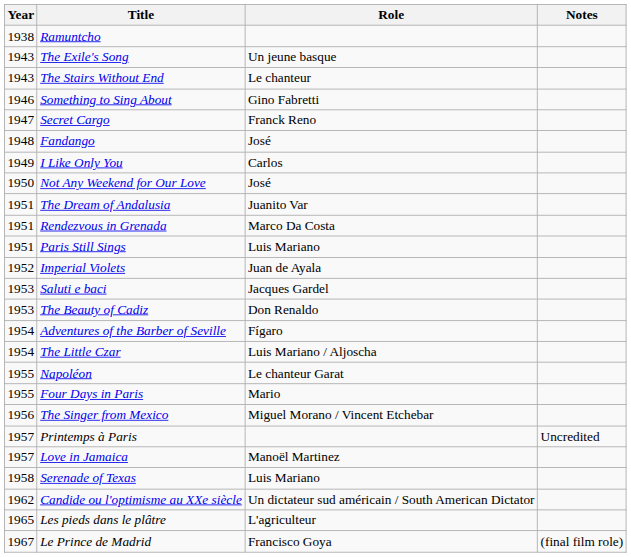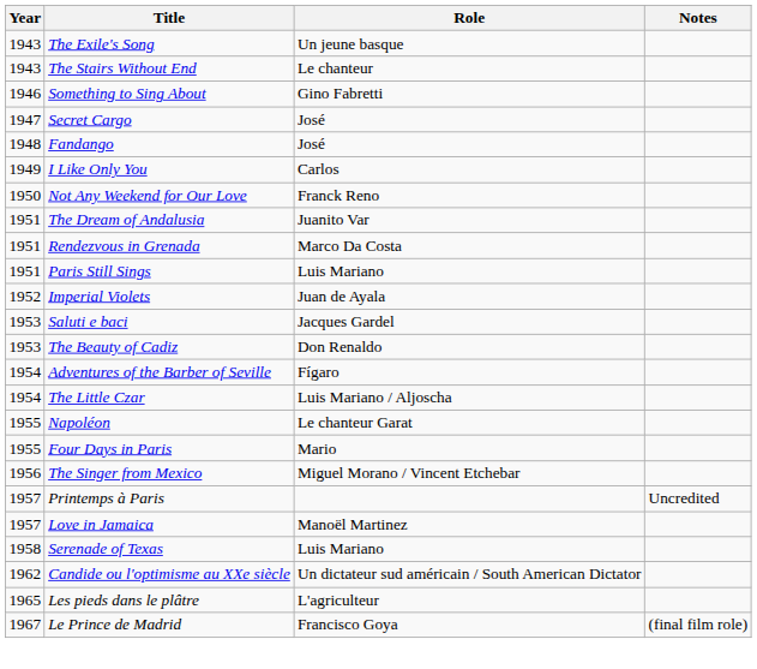- row: 1938 | Ramuntcho
Secret Cargo | Role: Franck Reno -> José
Not Any Weekend for Our Love | Role: José -> Franck Reno
